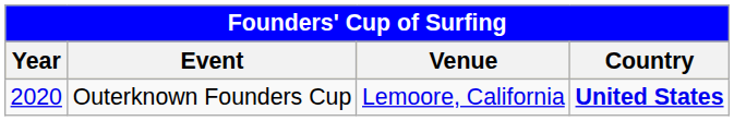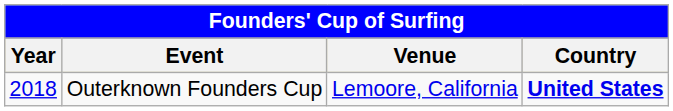Outerknown Founders Cup | Year: 2020 -> 2018
